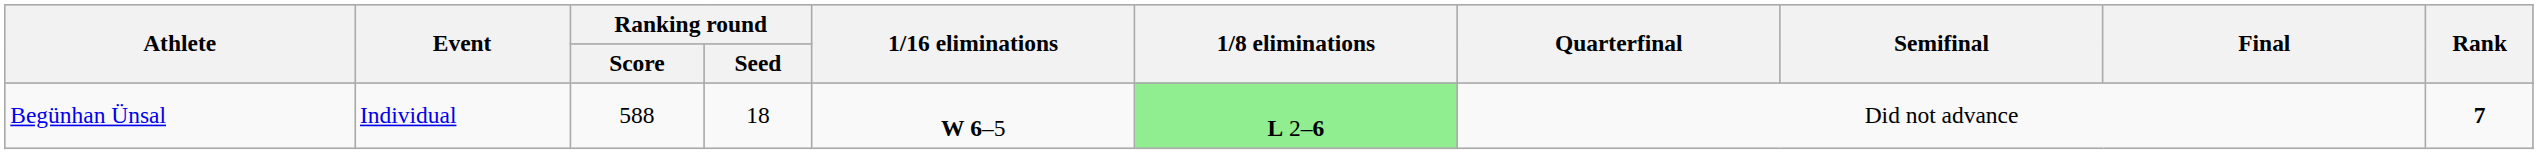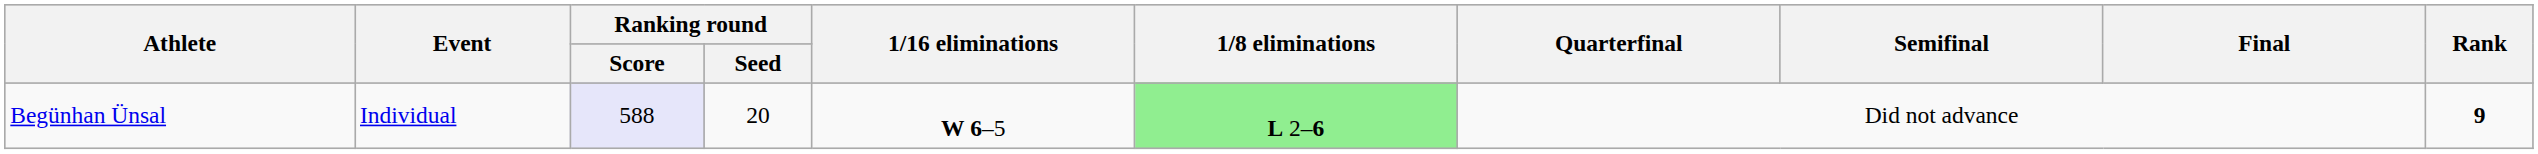Begünhan Ünsal | Ranking round / Score: no background -> lavender background
Begünhan Ünsal | Ranking round / Seed: 18 -> 20
Begünhan Ünsal | Rank: 7 -> 9
